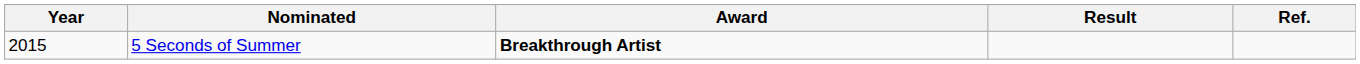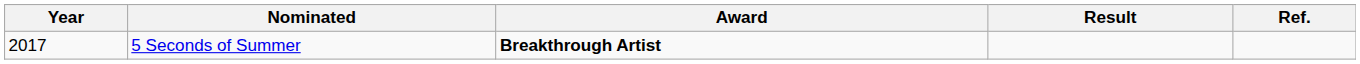5 Seconds of Summer | Year: 2015 -> 2017
